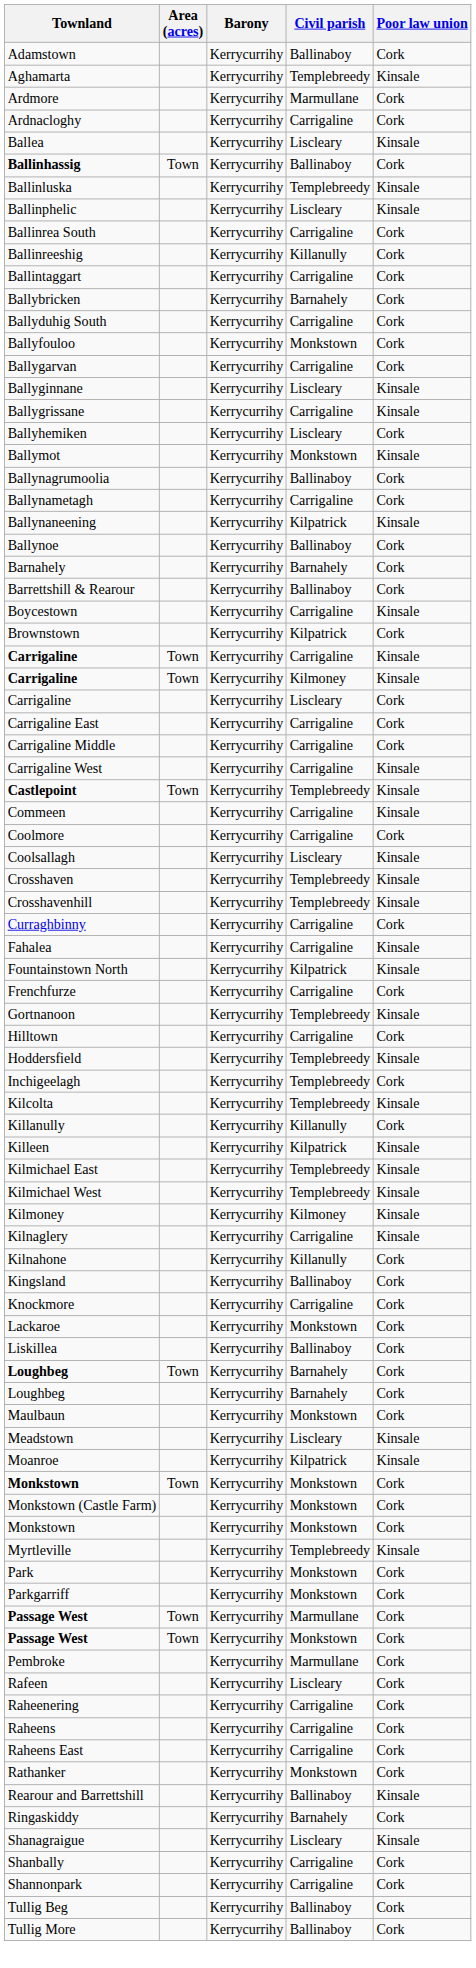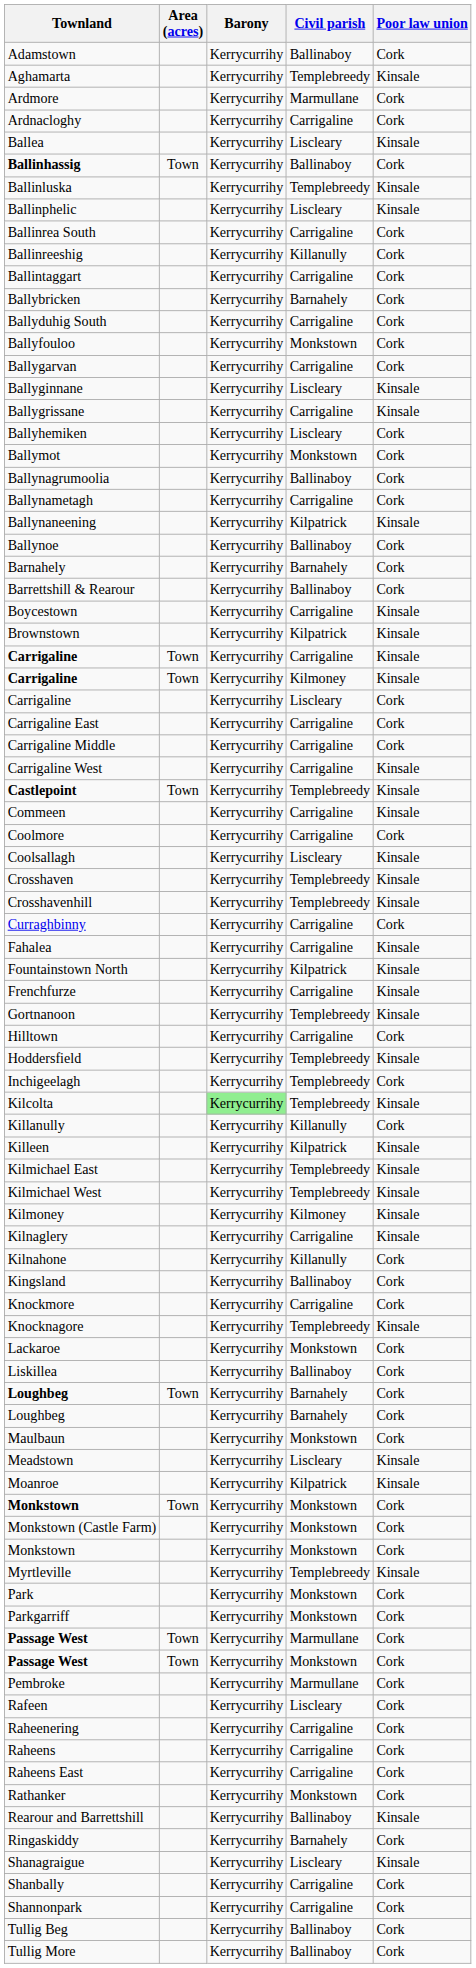Ballymot | Poor law union: Kinsale -> Cork
Brownstown | Poor law union: Cork -> Kinsale
Frenchfurze | Poor law union: Cork -> Kinsale
Kilcolta | Barony: no background -> lightgreen background
+ row: Knocknagore | Kerrycurrihy | Templebreedy | Kinsale
